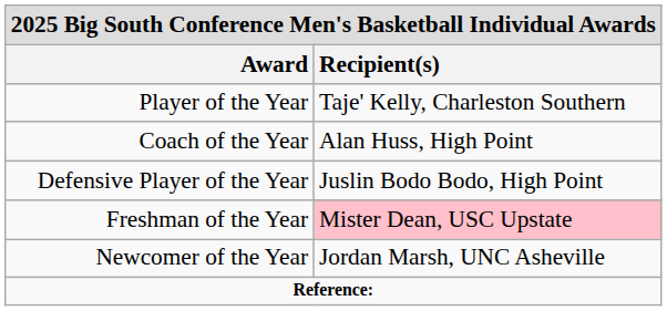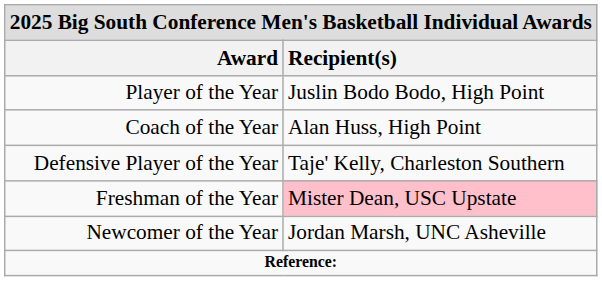Player of the Year | Recipient(s): Taje' Kelly, Charleston Southern -> Juslin Bodo Bodo, High Point
Defensive Player of the Year | Recipient(s): Juslin Bodo Bodo, High Point -> Taje' Kelly, Charleston Southern
